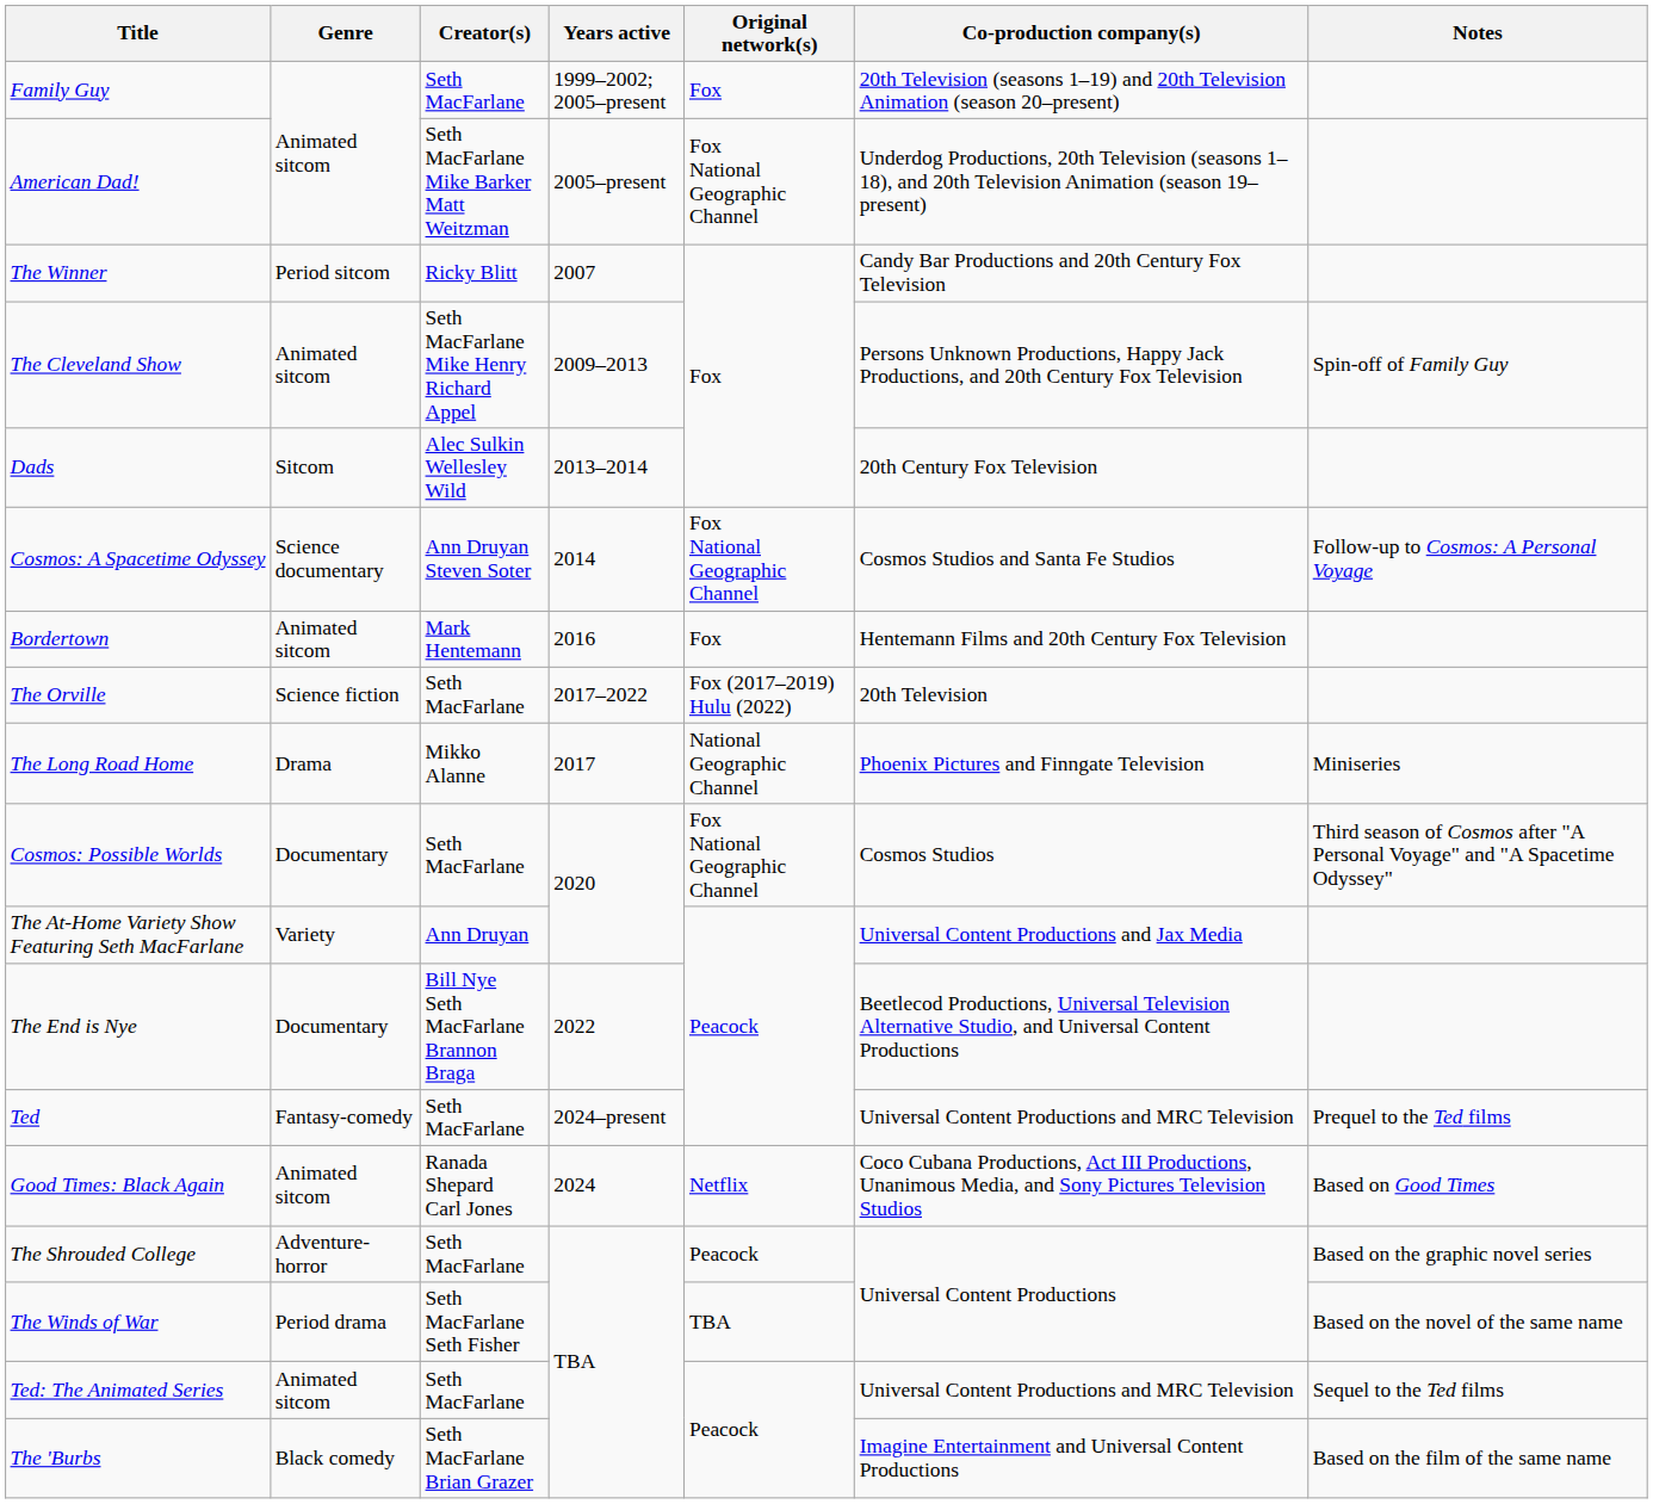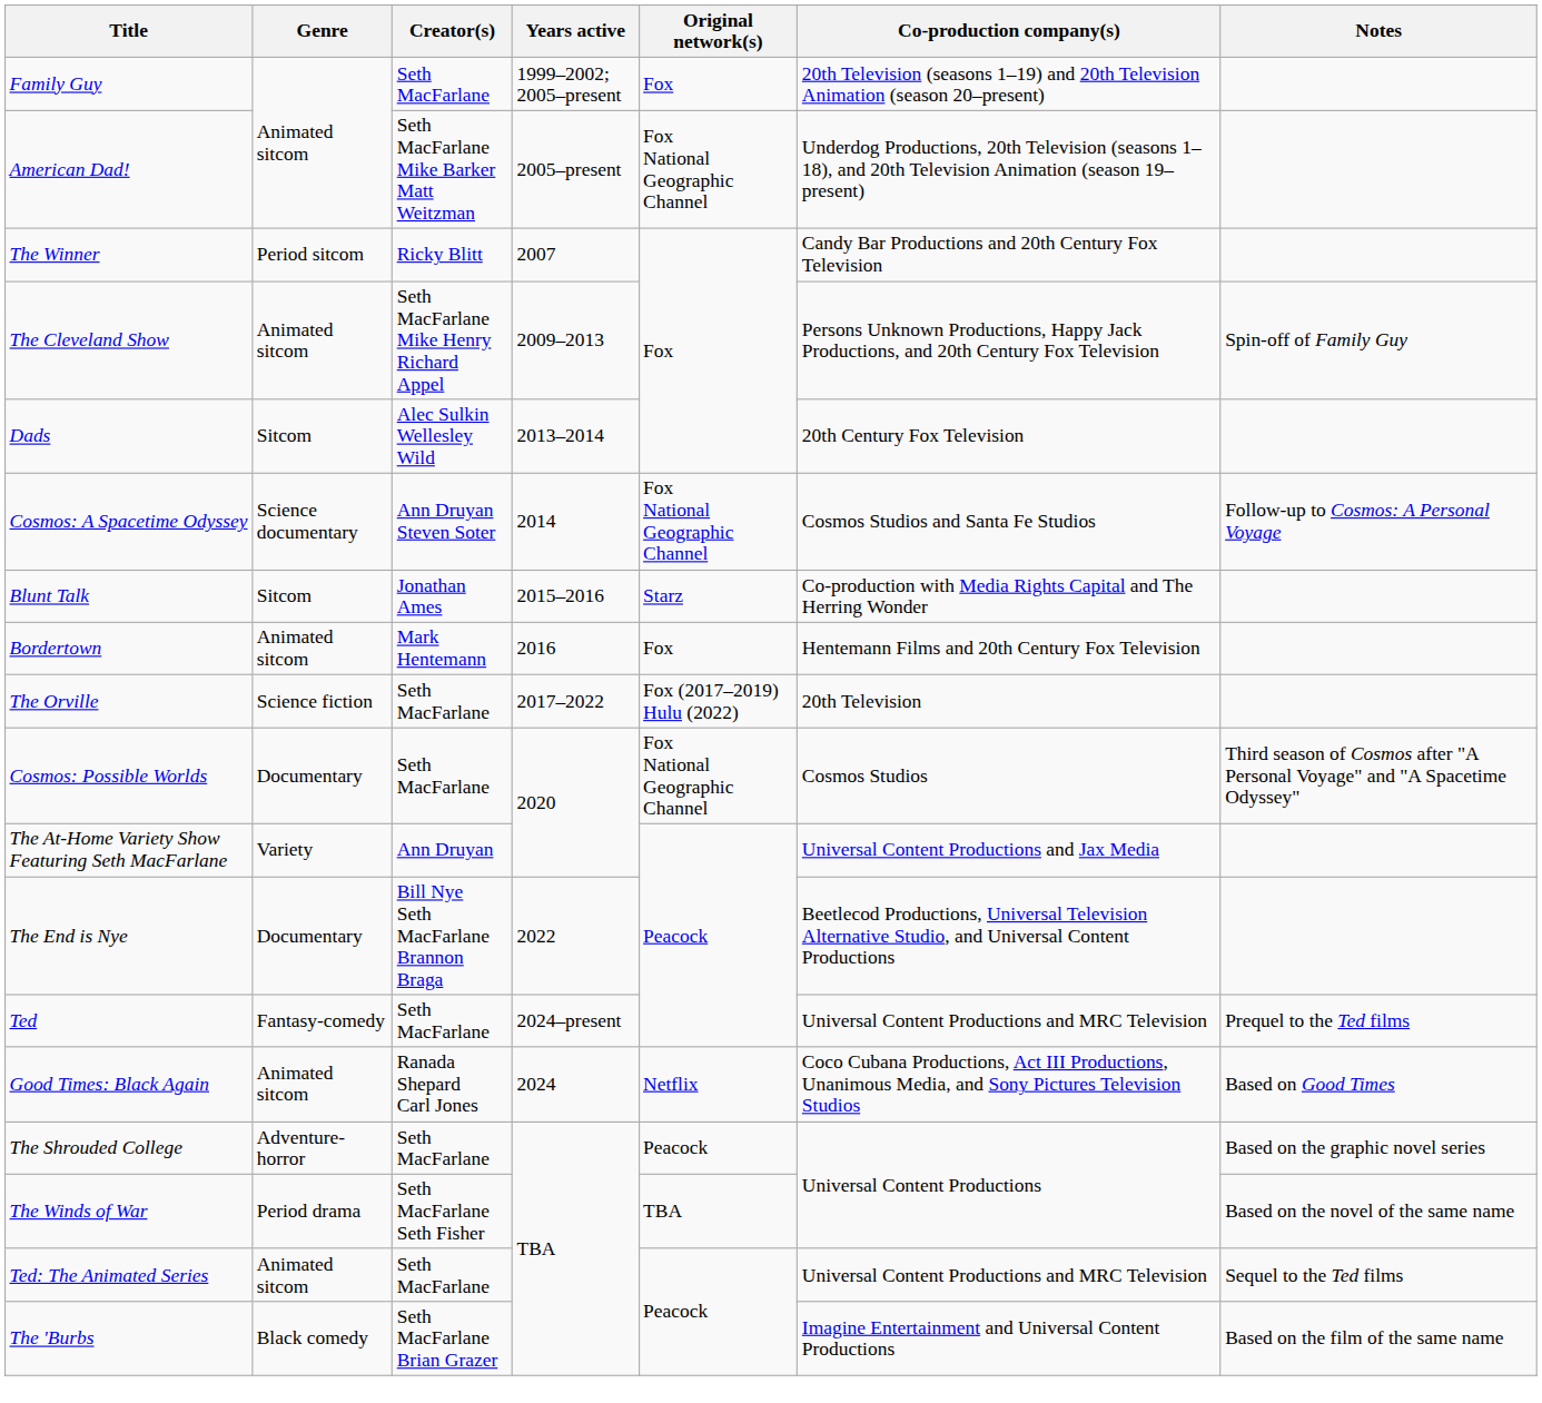+ row: Blunt Talk | Sitcom | Jonathan Ames | 2015–2016 | Starz | Co-production with Media Rights Capital and The Herring Wonder
- row: The Long Road Home | Drama | Mikko Alanne | 2017 | National Geographic Channel | Phoenix Pictures and Finngate Television | Miniseries
